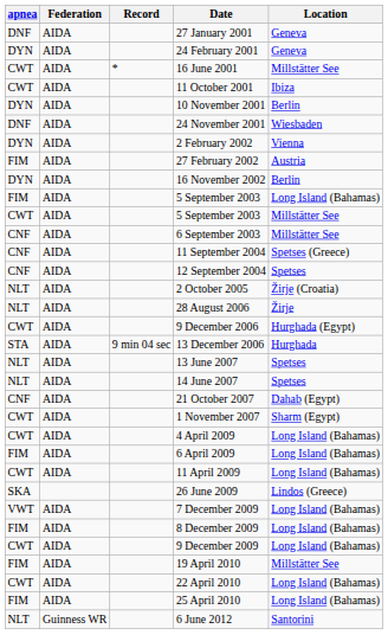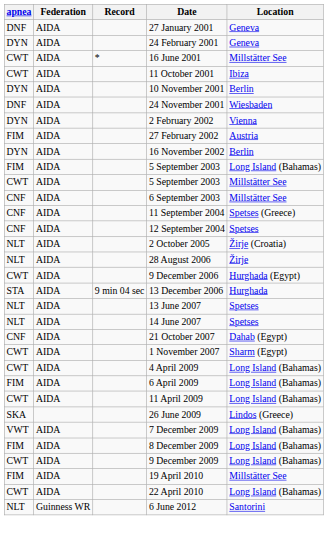- row: FIM | AIDA | 25 April 2010 | Long Island (Bahamas)
